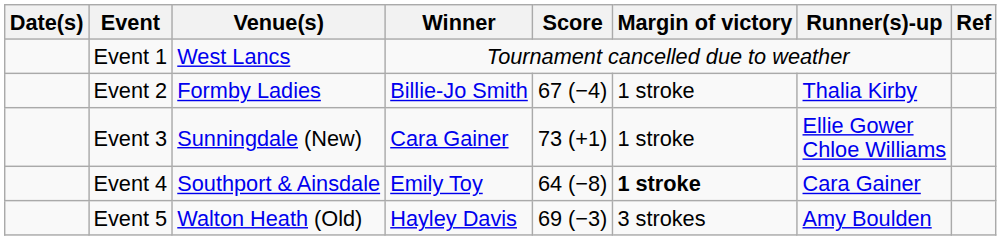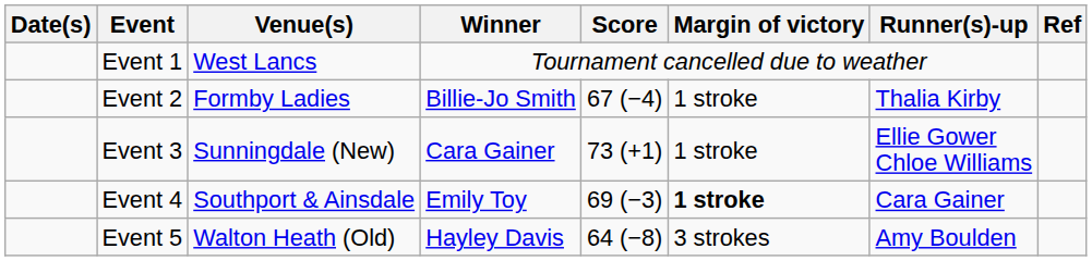Event 4 | Score: 64 (−8) -> 69 (−3)
Event 5 | Score: 69 (−3) -> 64 (−8)
